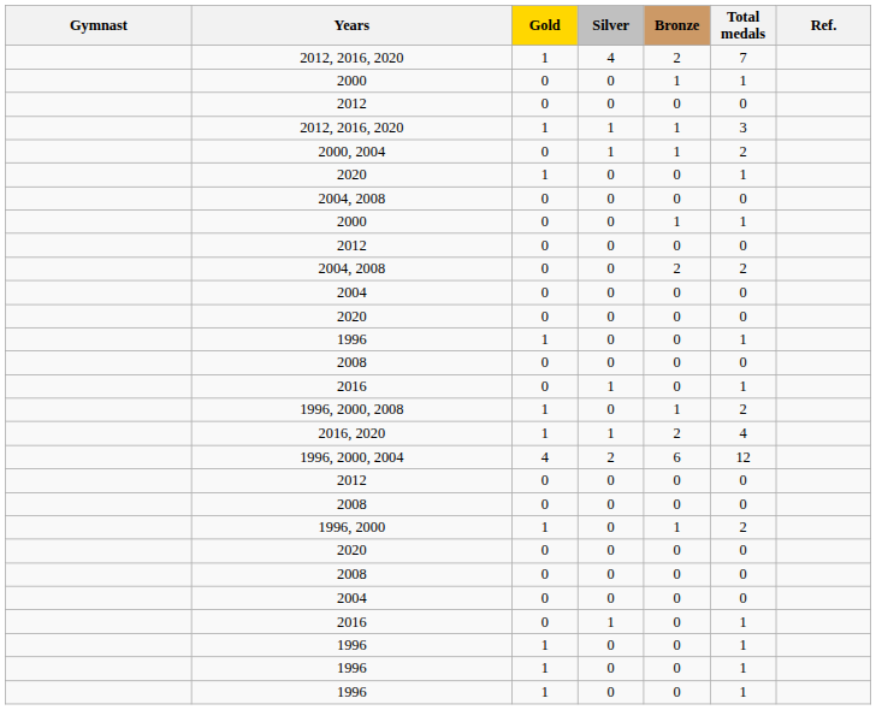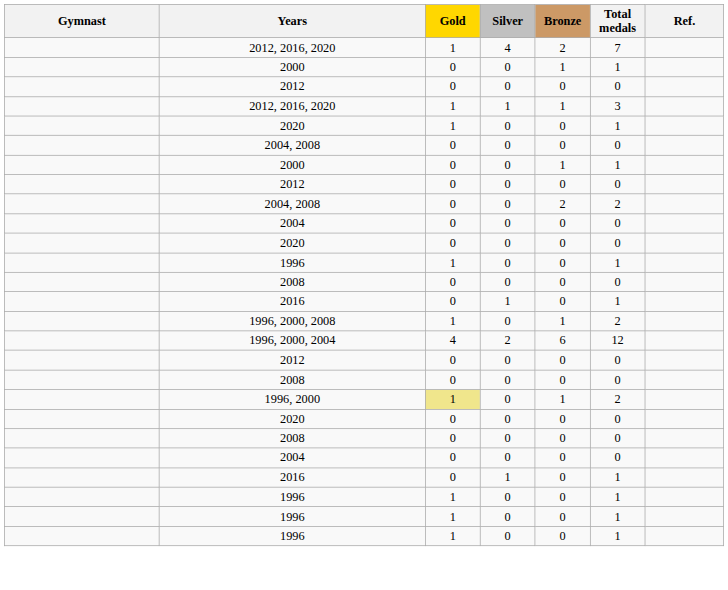- row: 2000, 2004 | 0 | 1 | 1 | 2
- row: 2016, 2020 | 1 | 1 | 2 | 4
1996, 2000 | Gold: no background -> khaki background
